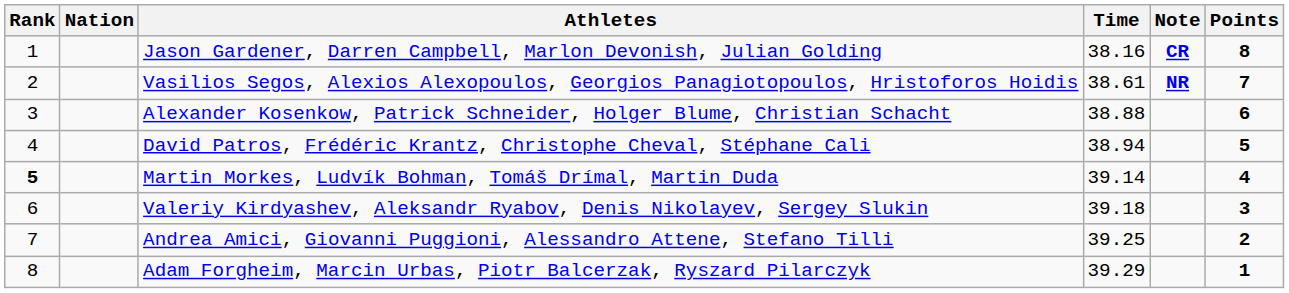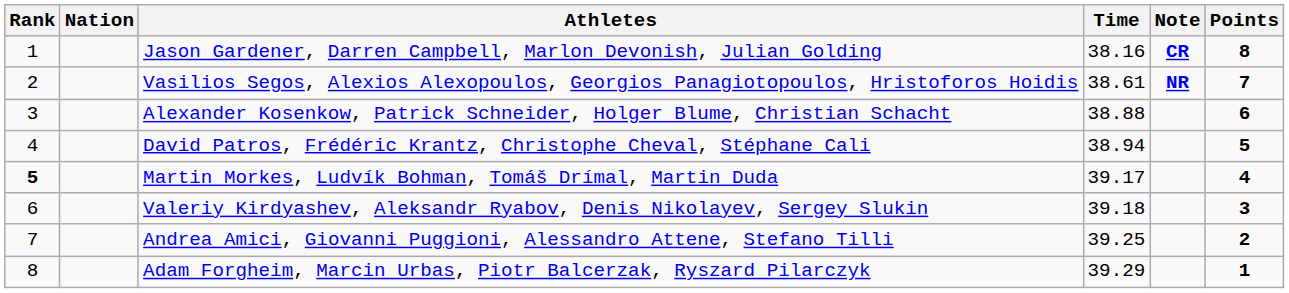Martin Morkes, Ludvík Bohman, Tomáš Drímal, Martin Duda | Time: 39.14 -> 39.17
